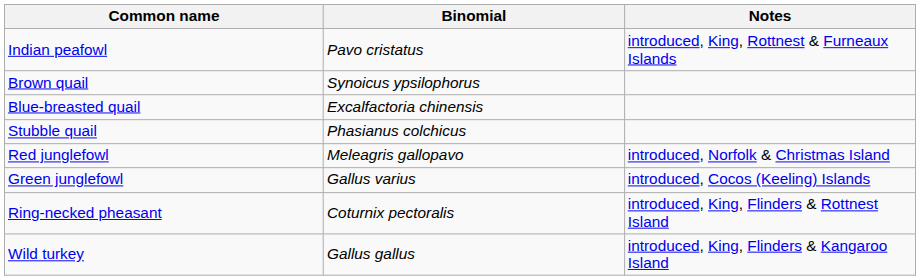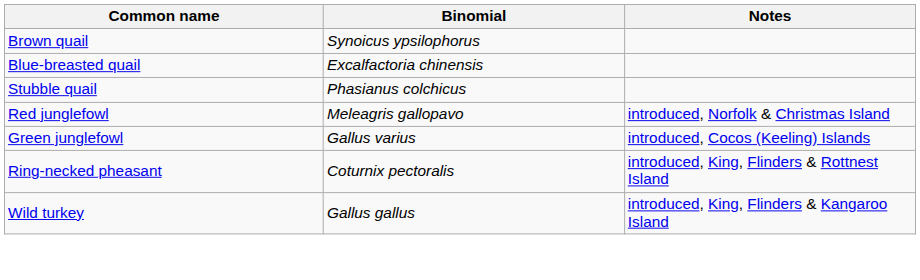- row: Indian peafowl | Pavo cristatus | introduced, King, Rottnest & Furneaux Islands
